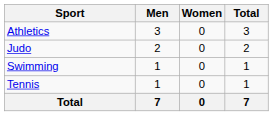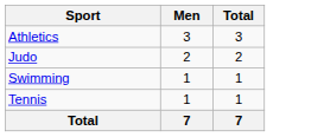- column: Women | 0 | 0 | 0 | 0 | 0
